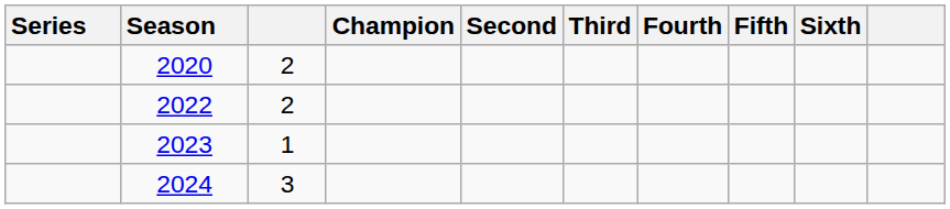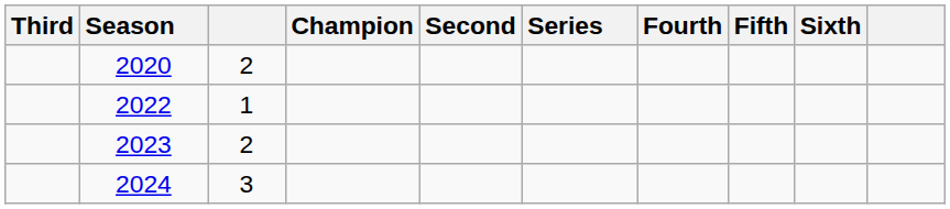columns swapped: Series <-> Third
2022 | column 3: 2 -> 1
2023 | column 3: 1 -> 2
